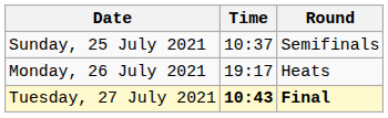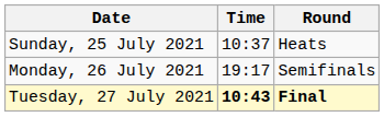Sunday, 25 July 2021 | Round: Semifinals -> Heats
Monday, 26 July 2021 | Round: Heats -> Semifinals
